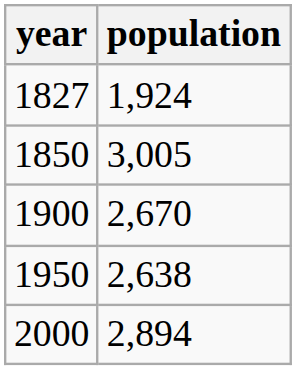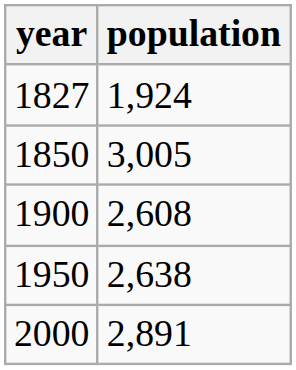1900 | population: 2,670 -> 2,608
2000 | population: 2,894 -> 2,891
